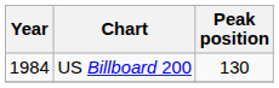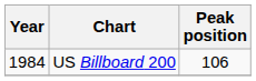US Billboard 200 | Peak position: 130 -> 106
